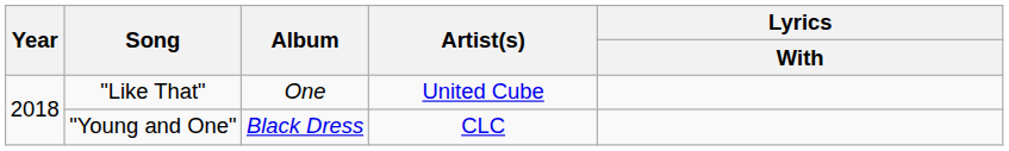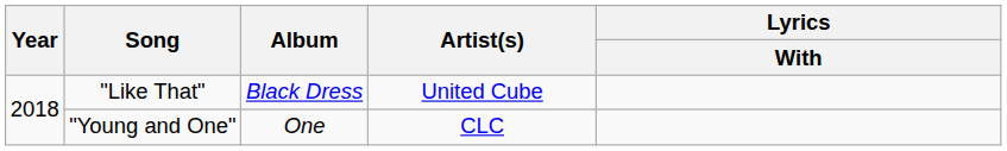"Like That" | Album: One -> Black Dress
"Young and One" | Album: Black Dress -> One
